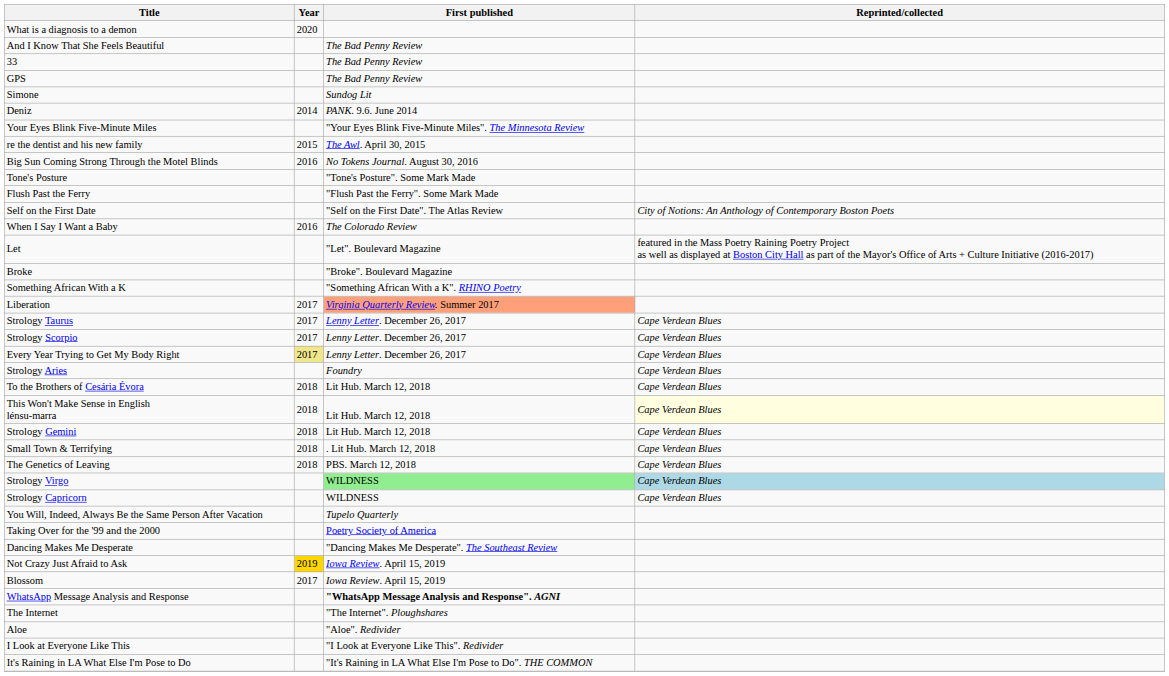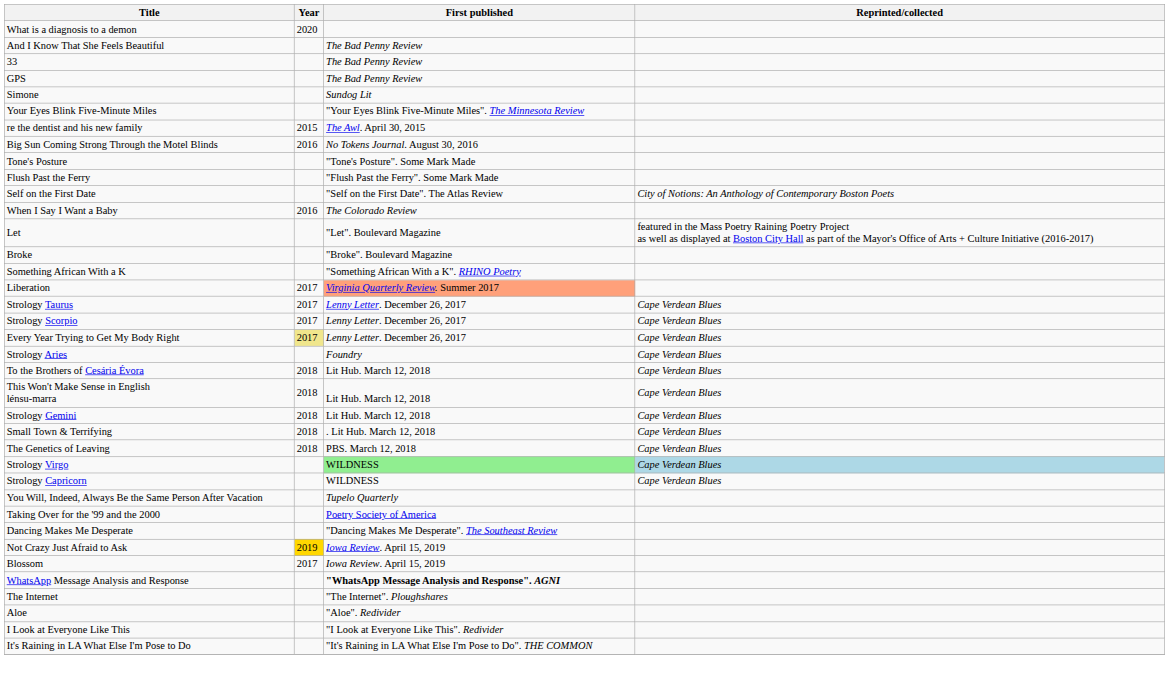- row: Deniz | 2014 | PANK. 9.6. June 2014
This Won't Make Sense in English lénsu-marra | Reprinted/collected: lightyellow background -> no background
